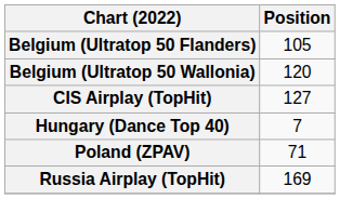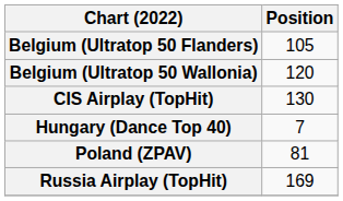CIS Airplay (TopHit) | Position: 127 -> 130
Poland (ZPAV) | Position: 71 -> 81
